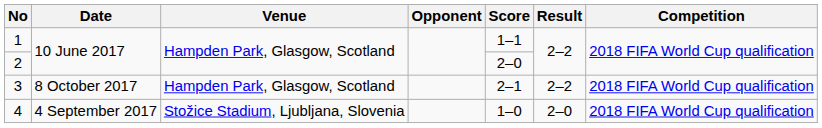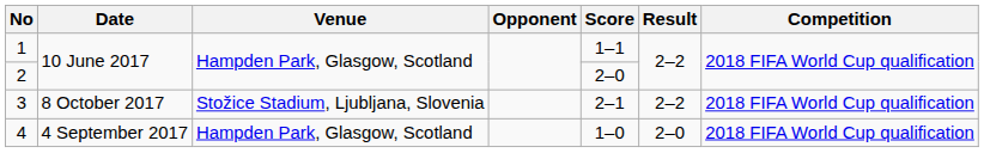3 | Venue: Hampden Park, Glasgow, Scotland -> Stožice Stadium, Ljubljana, Slovenia
4 | Venue: Stožice Stadium, Ljubljana, Slovenia -> Hampden Park, Glasgow, Scotland
